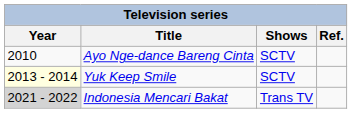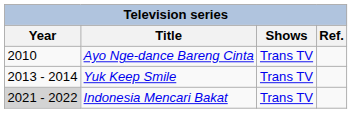Ayo Nge-dance Bareng Cinta | Shows: SCTV -> Trans TV
Yuk Keep Smile | Year: lightyellow background -> no background
Yuk Keep Smile | Shows: SCTV -> Trans TV
